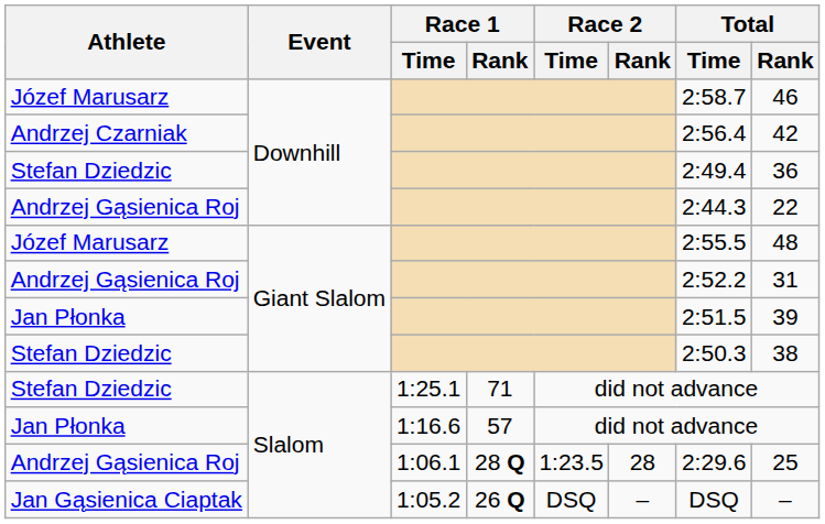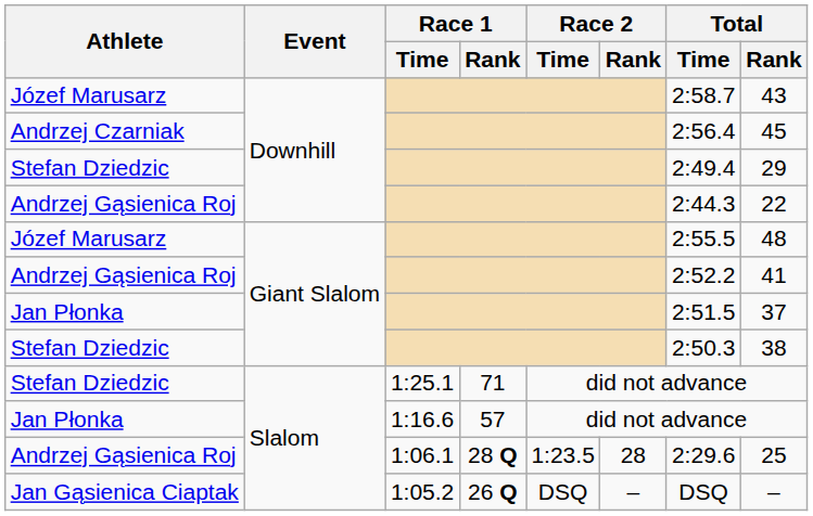Józef Marusarz / Downhill | Total / Rank: 46 -> 43
Andrzej Czarniak | Total / Rank: 42 -> 45
Stefan Dziedzic / Downhill | Total / Rank: 36 -> 29
Andrzej Gąsienica Roj / Giant Slalom | Total / Rank: 31 -> 41
Jan Płonka / Giant Slalom | Total / Rank: 39 -> 37
